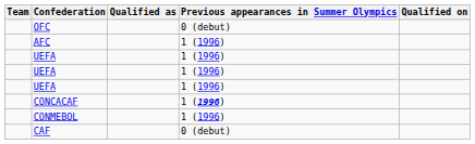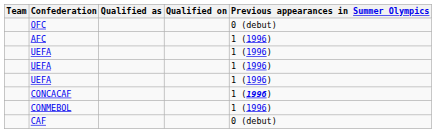columns swapped: Qualified on <-> Previous appearances in Summer Olympics
